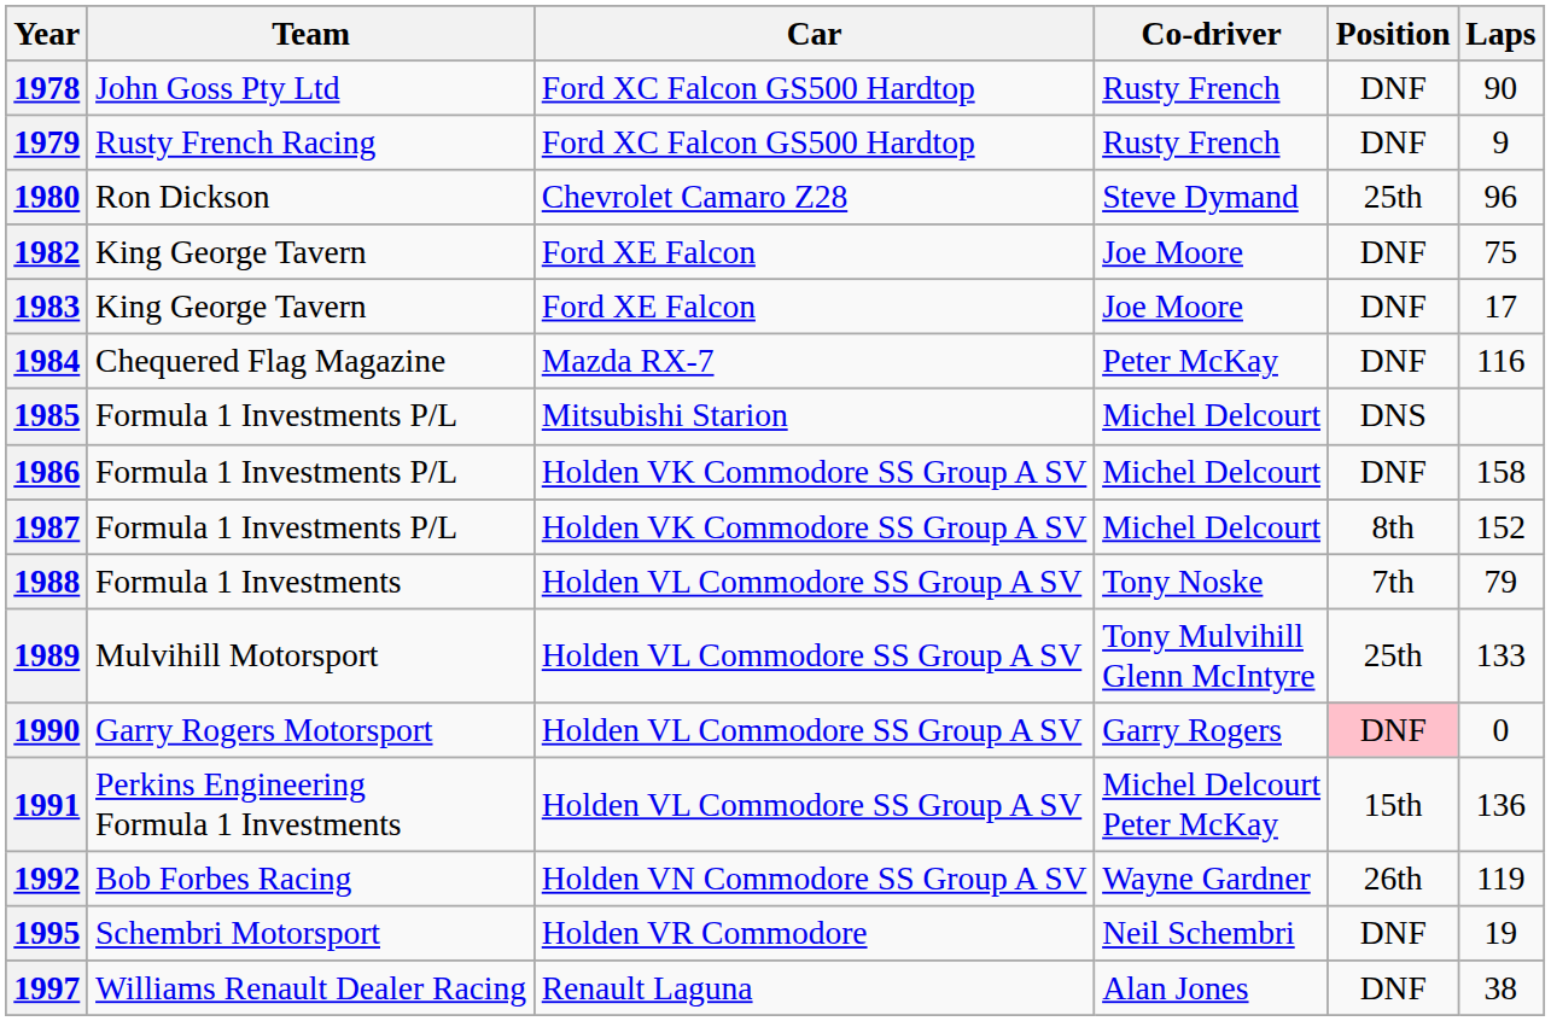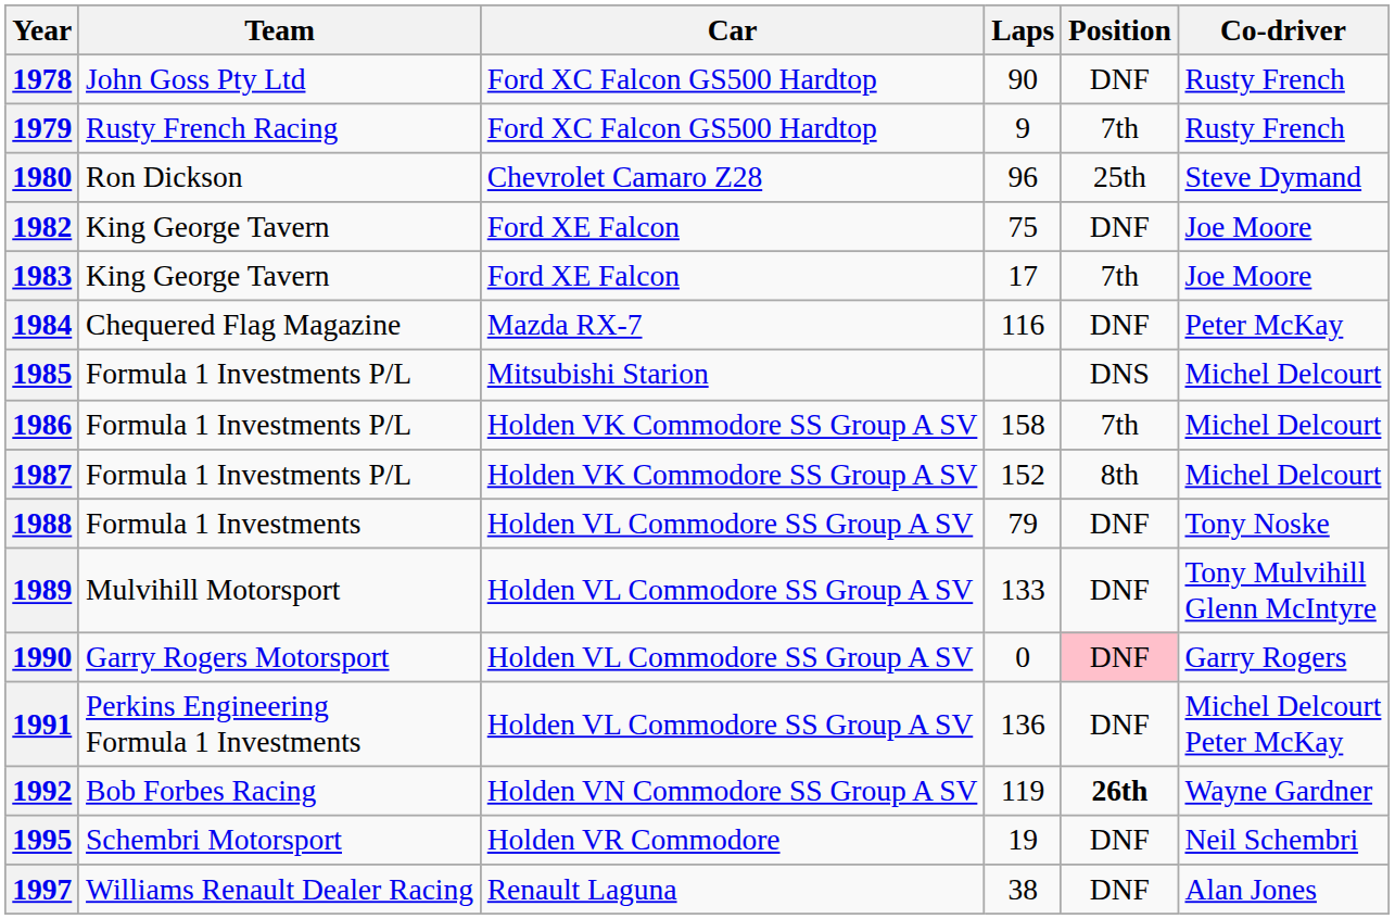columns swapped: Co-driver <-> Laps
1979 | Position: DNF -> 7th
1983 | Position: DNF -> 7th
1986 | Position: DNF -> 7th
1988 | Position: 7th -> DNF
1989 | Position: 25th -> DNF
1991 | Position: 15th -> DNF
1992 | Position: normal -> bold
